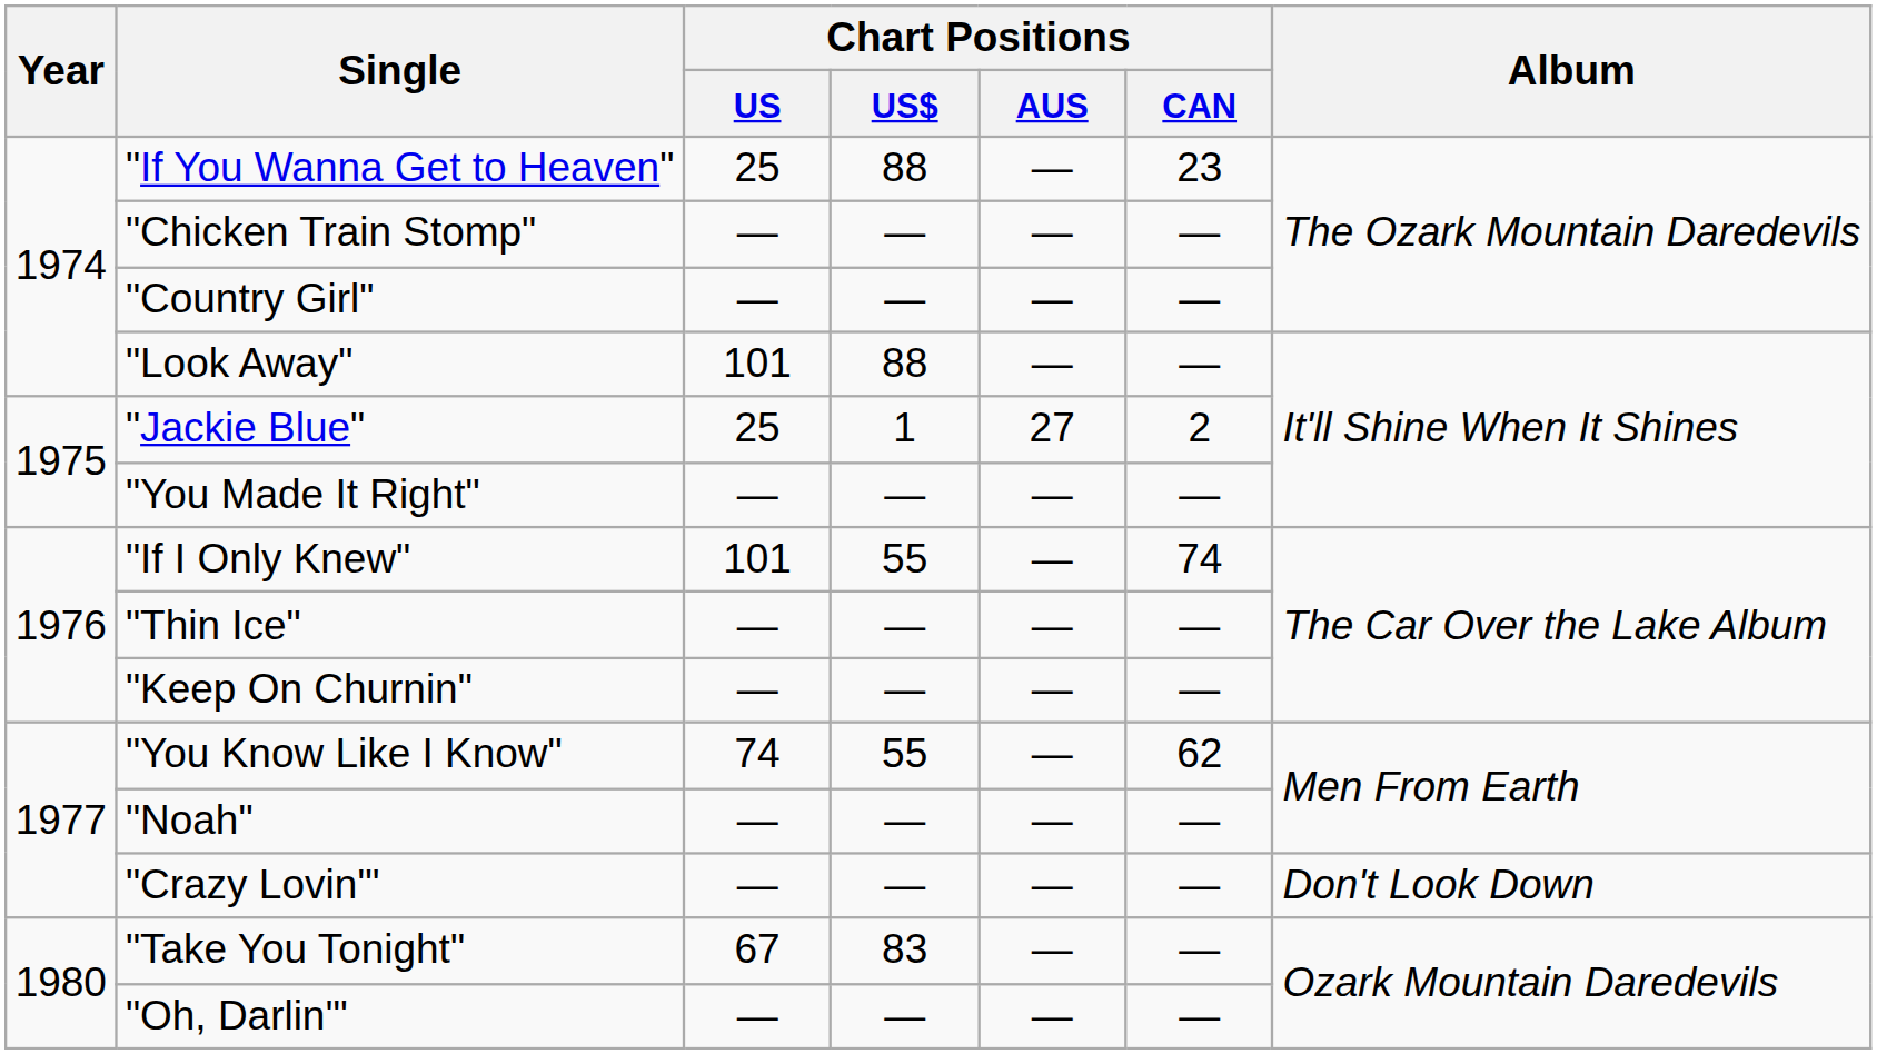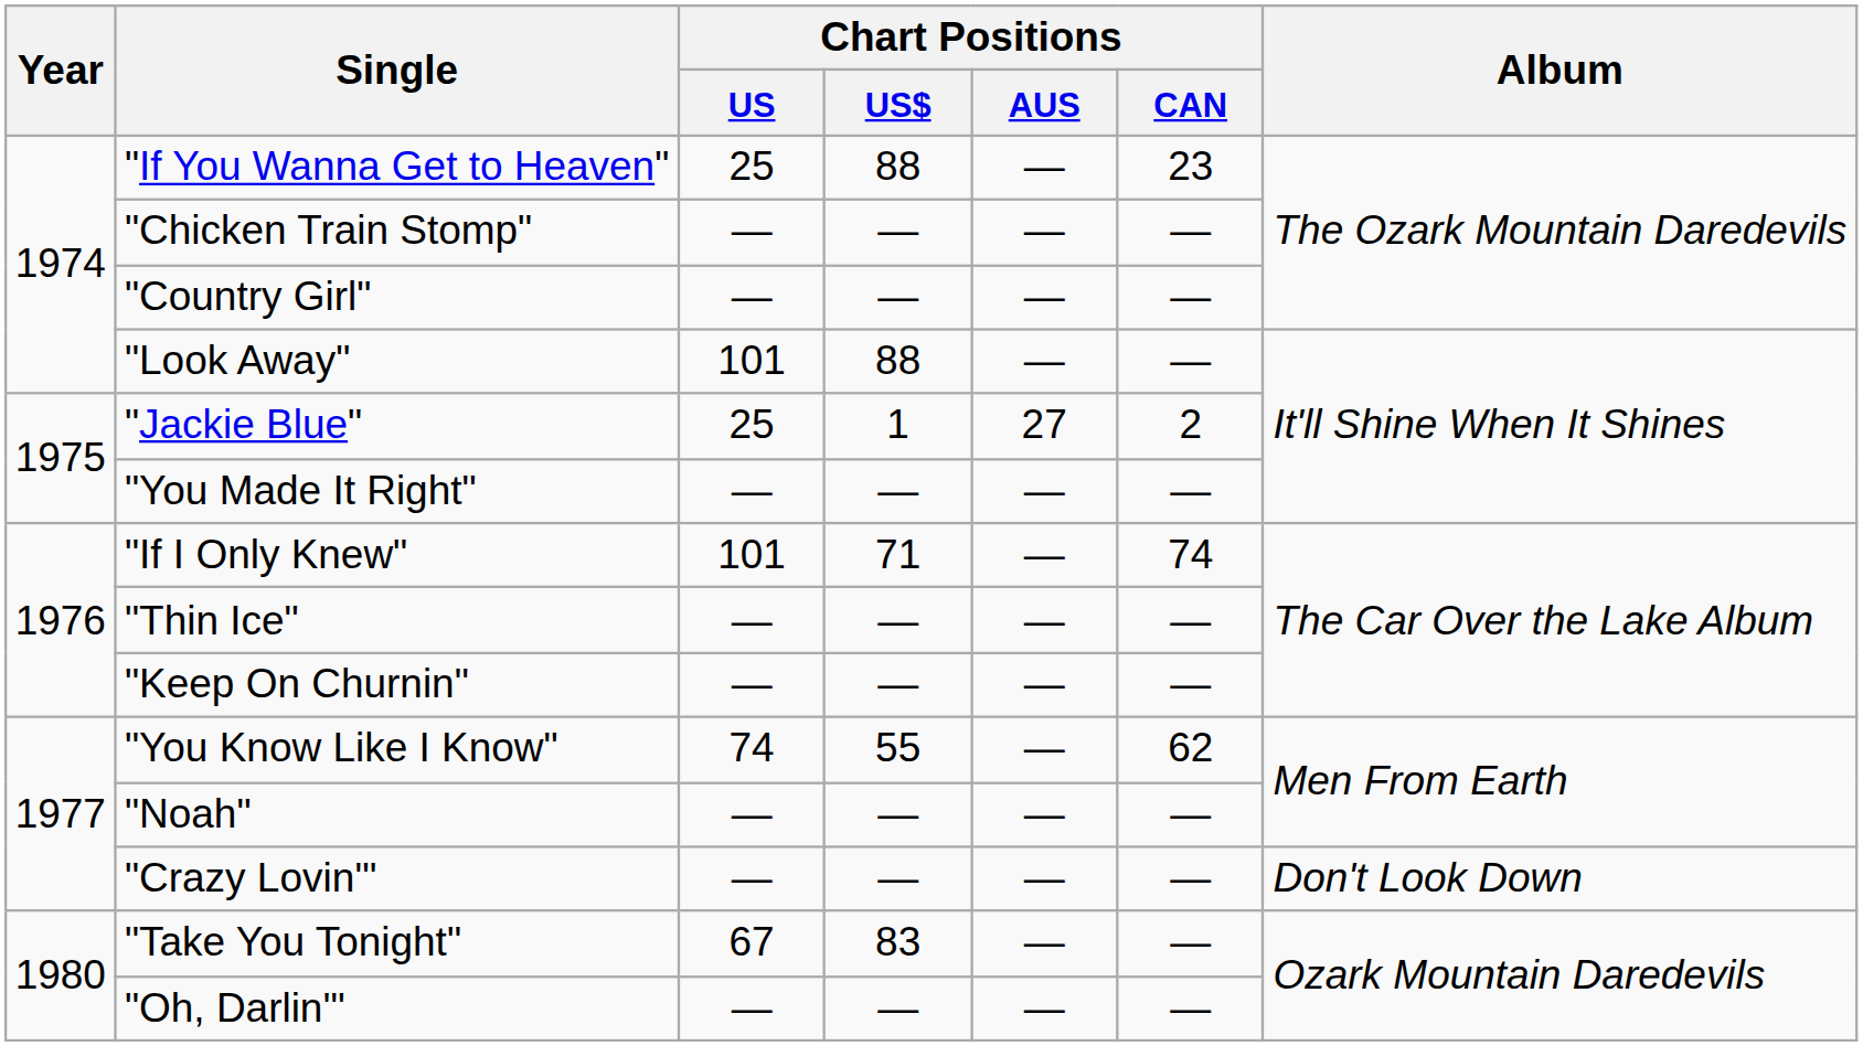"If I Only Knew" | Chart Positions / US$: 55 -> 71
